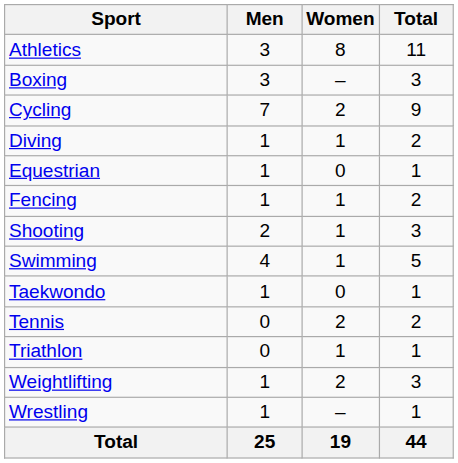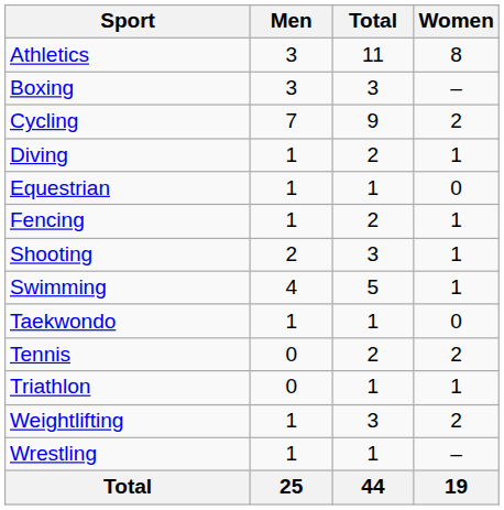columns swapped: Women <-> Total
